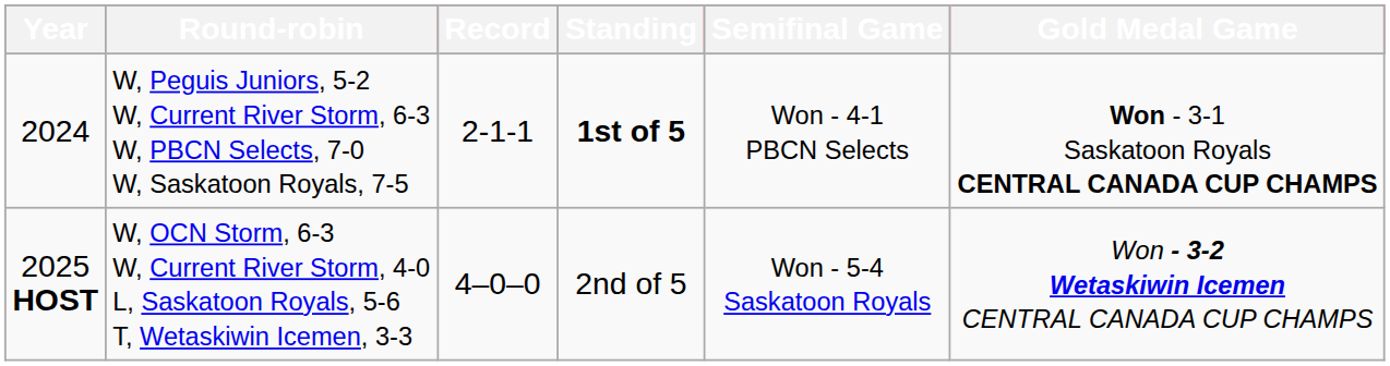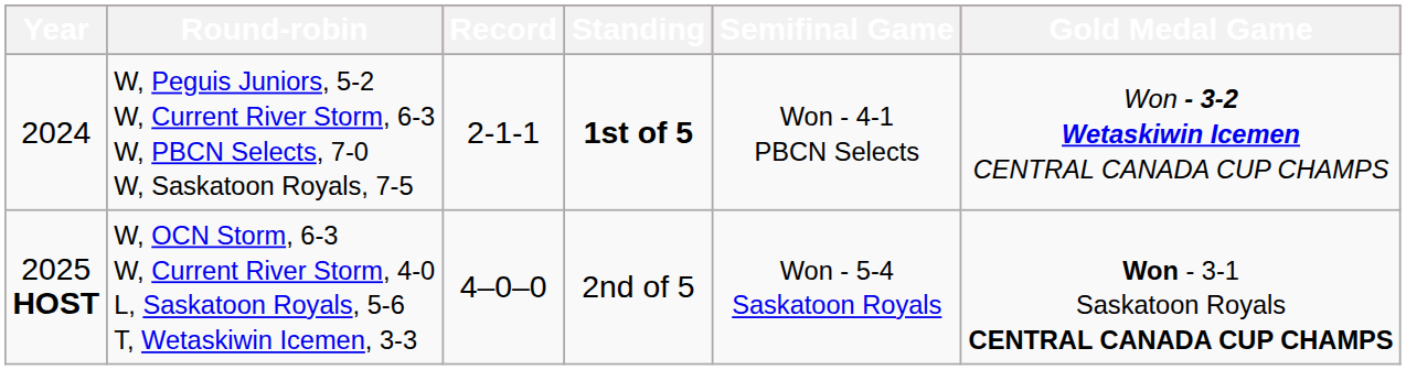2024 | Gold Medal Game: Won - 3-1 Saskatoon Royals CENTRAL CANADA CUP CHAMPS -> Won - 3-2 Wetaskiwin Icemen CENTRAL CANADA CUP CHAMPS
2025 HOST | Gold Medal Game: Won - 3-2 Wetaskiwin Icemen CENTRAL CANADA CUP CHAMPS -> Won - 3-1 Saskatoon Royals CENTRAL CANADA CUP CHAMPS
